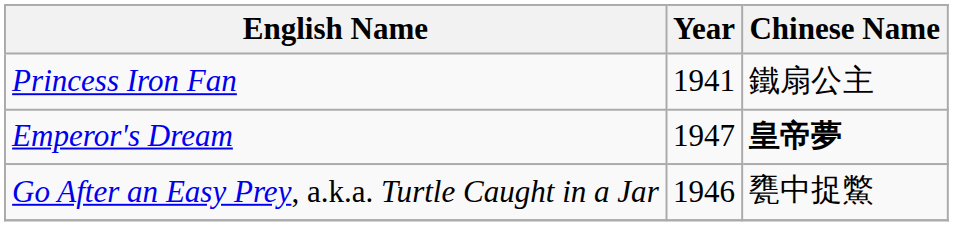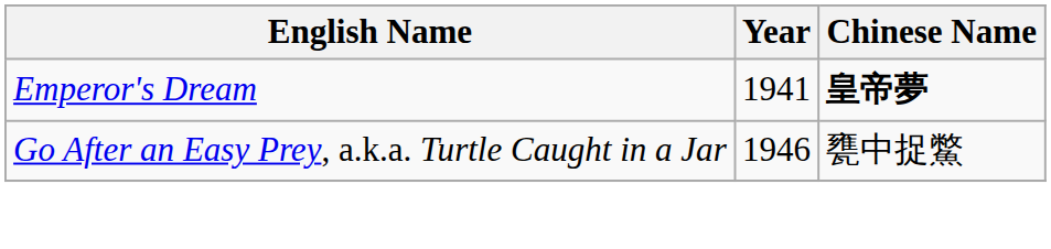- row: Princess Iron Fan | 1941 | 鐵扇公主
Emperor's Dream | Year: 1947 -> 1941
